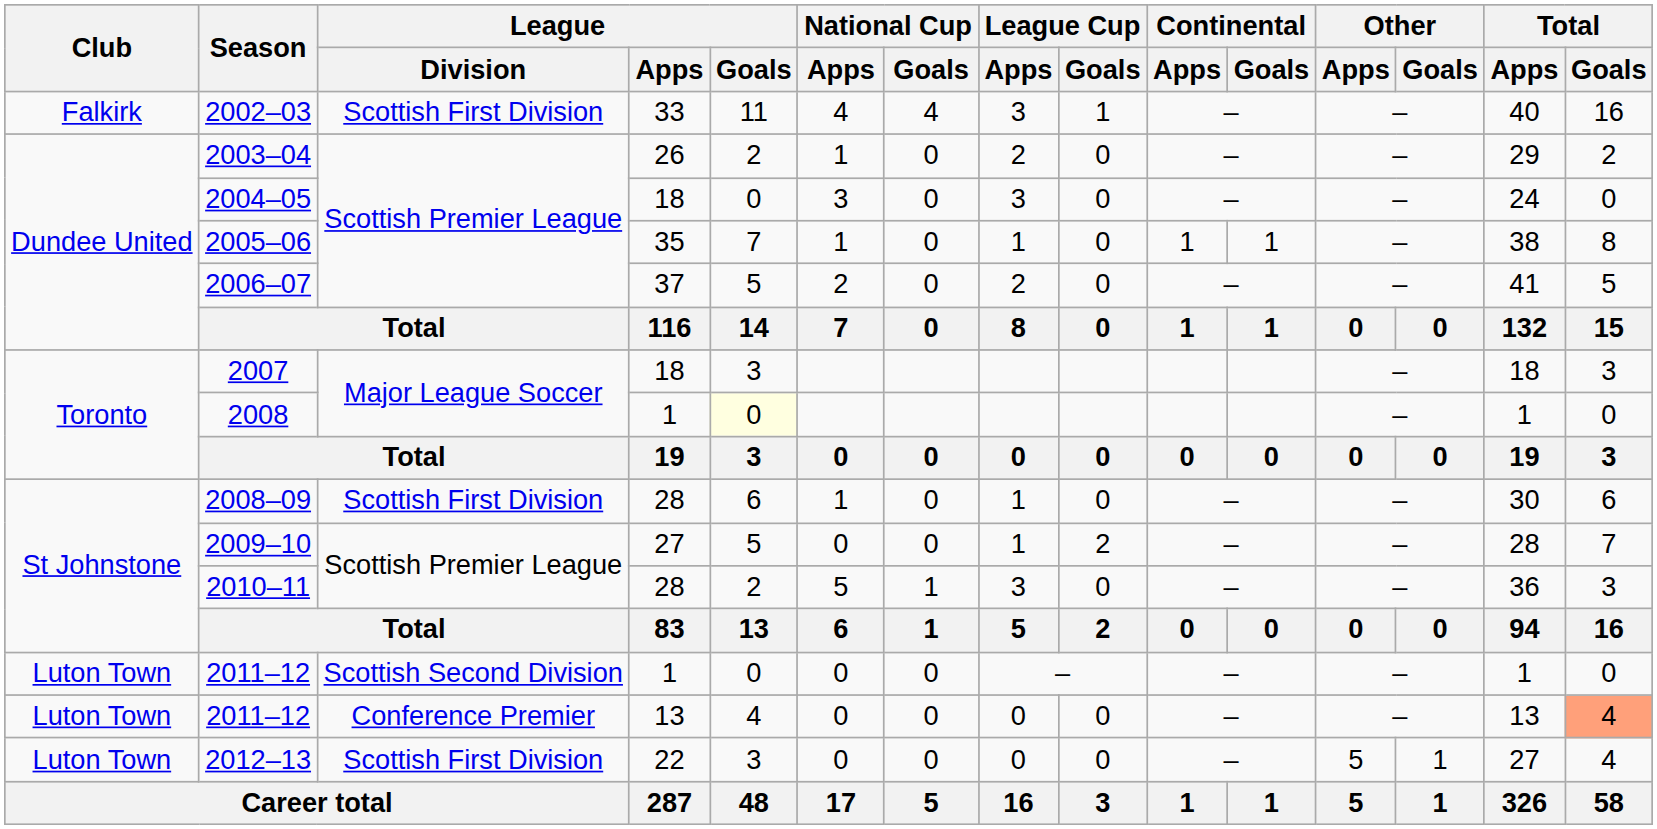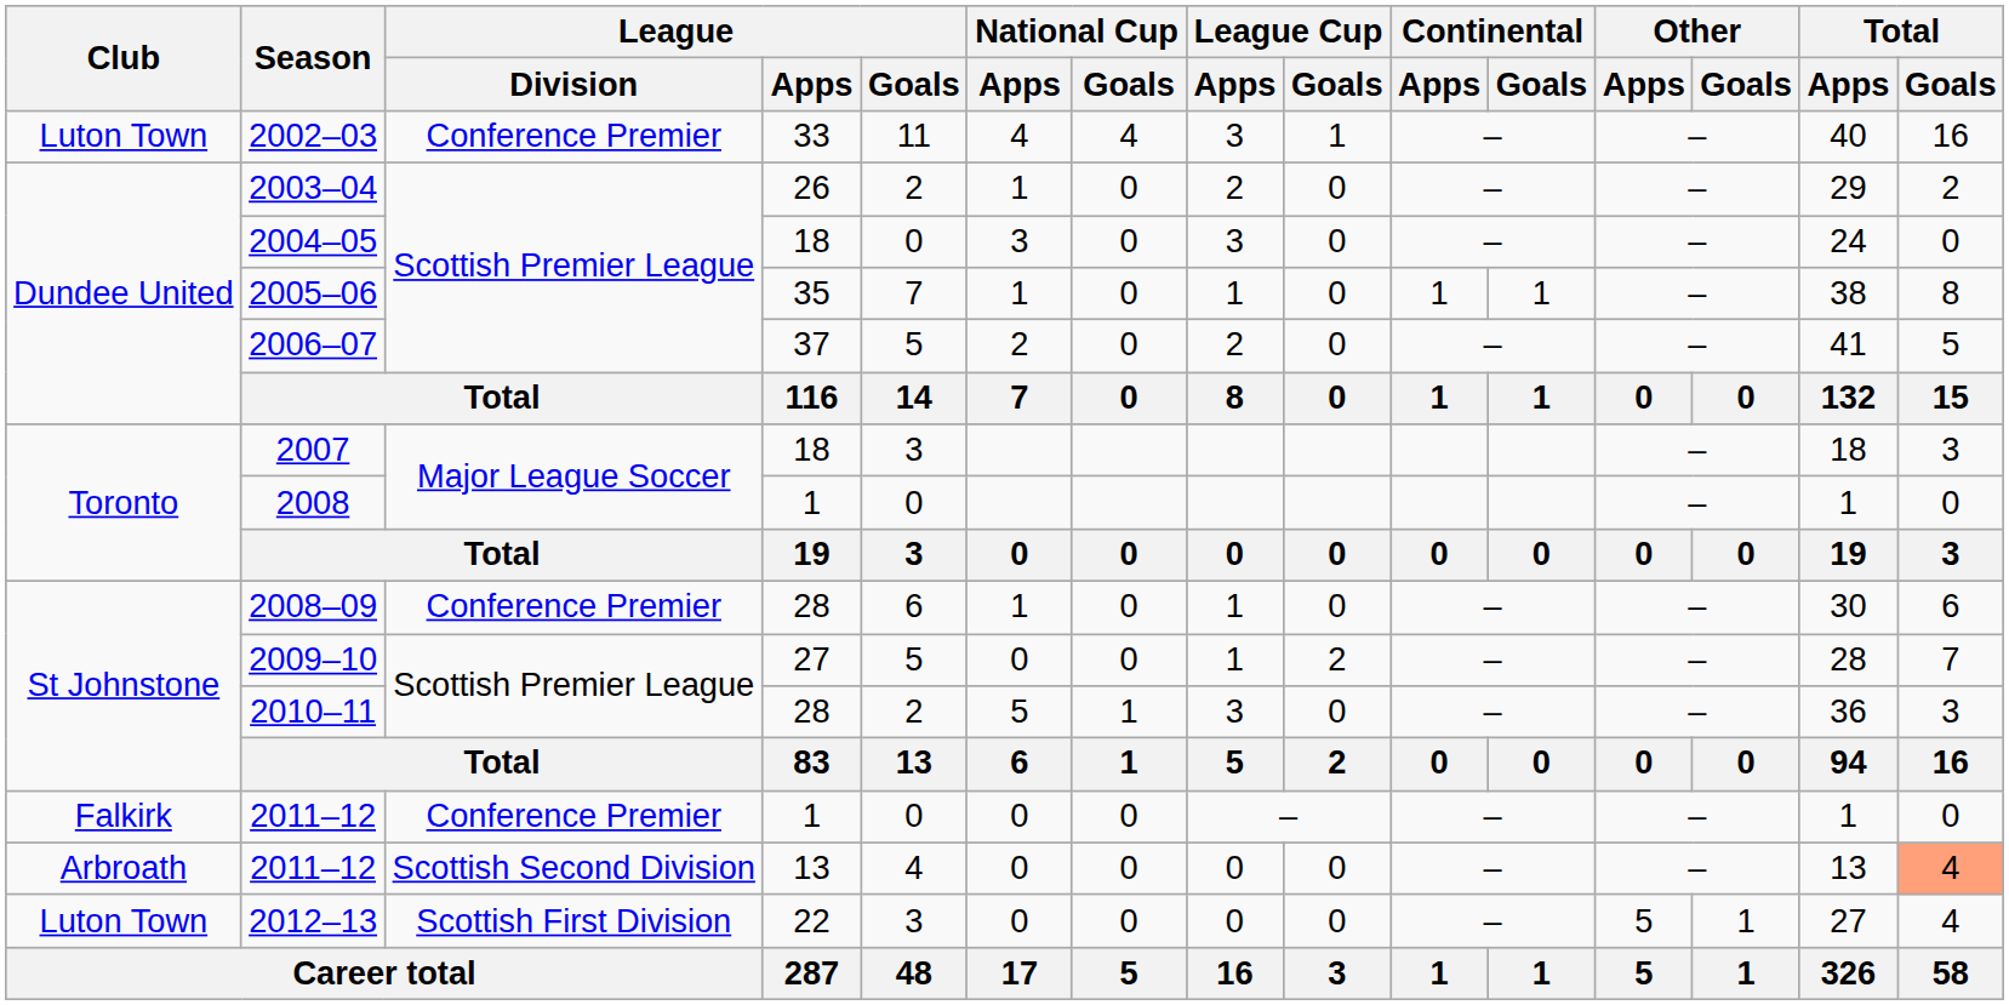2002–03 | Club: Falkirk -> Luton Town
2002–03 | League / Division: Scottish First Division -> Conference Premier
2008 | League / Goals: lightyellow background -> no background
2008–09 | League / Division: Scottish First Division -> Conference Premier
2011–12 / 1 | Club: Luton Town -> Falkirk
2011–12 / 1 | League / Division: Scottish Second Division -> Conference Premier
2011–12 / 13 | Club: Luton Town -> Arbroath
2011–12 / 13 | League / Division: Conference Premier -> Scottish Second Division
